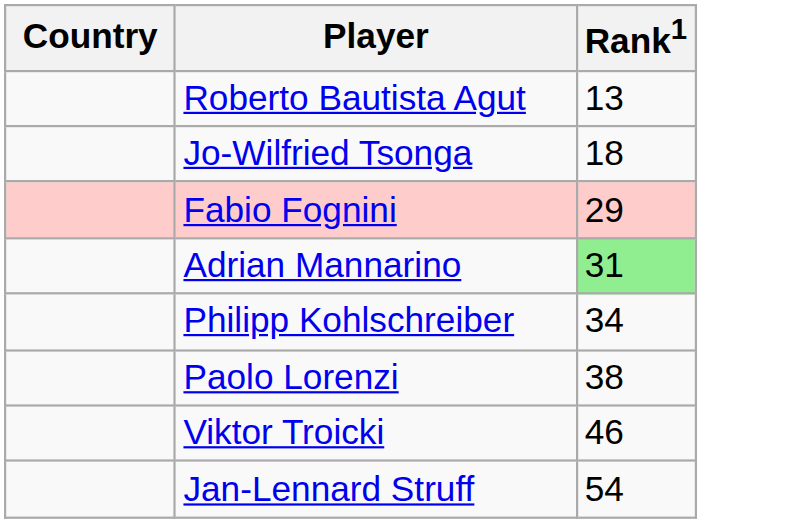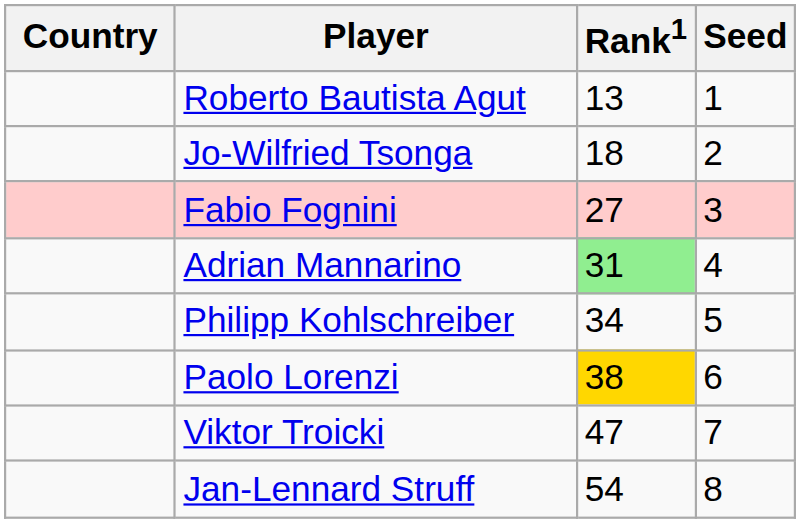+ column: Seed | 1 | 2 | 3 | 4 | 5 | 6 | 7 | 8
Fabio Fognini | Rank1: 29 -> 27
Paolo Lorenzi | Rank1: no background -> gold background
Viktor Troicki | Rank1: 46 -> 47
